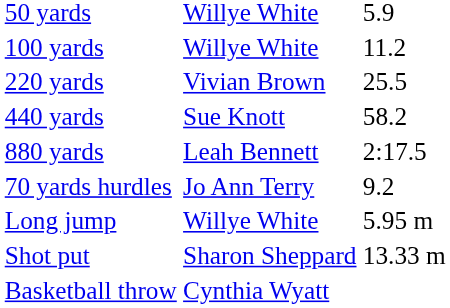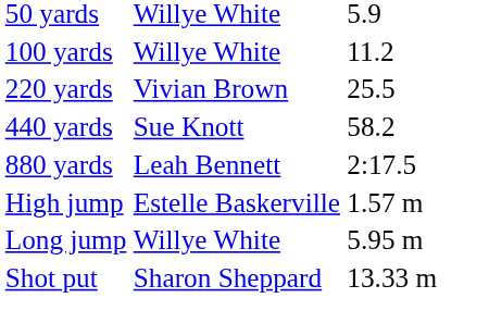- row: 70 yards hurdles | Jo Ann Terry | 9.2
+ row: High jump | Estelle Baskerville | 1.57 m
- row: Basketball throw | Cynthia Wyatt
